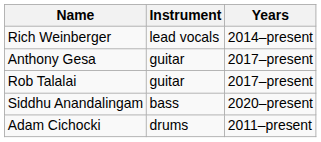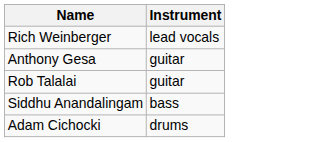- column: Years | 2014–present | 2017–present | 2017–present | 2020–present | 2011–present
